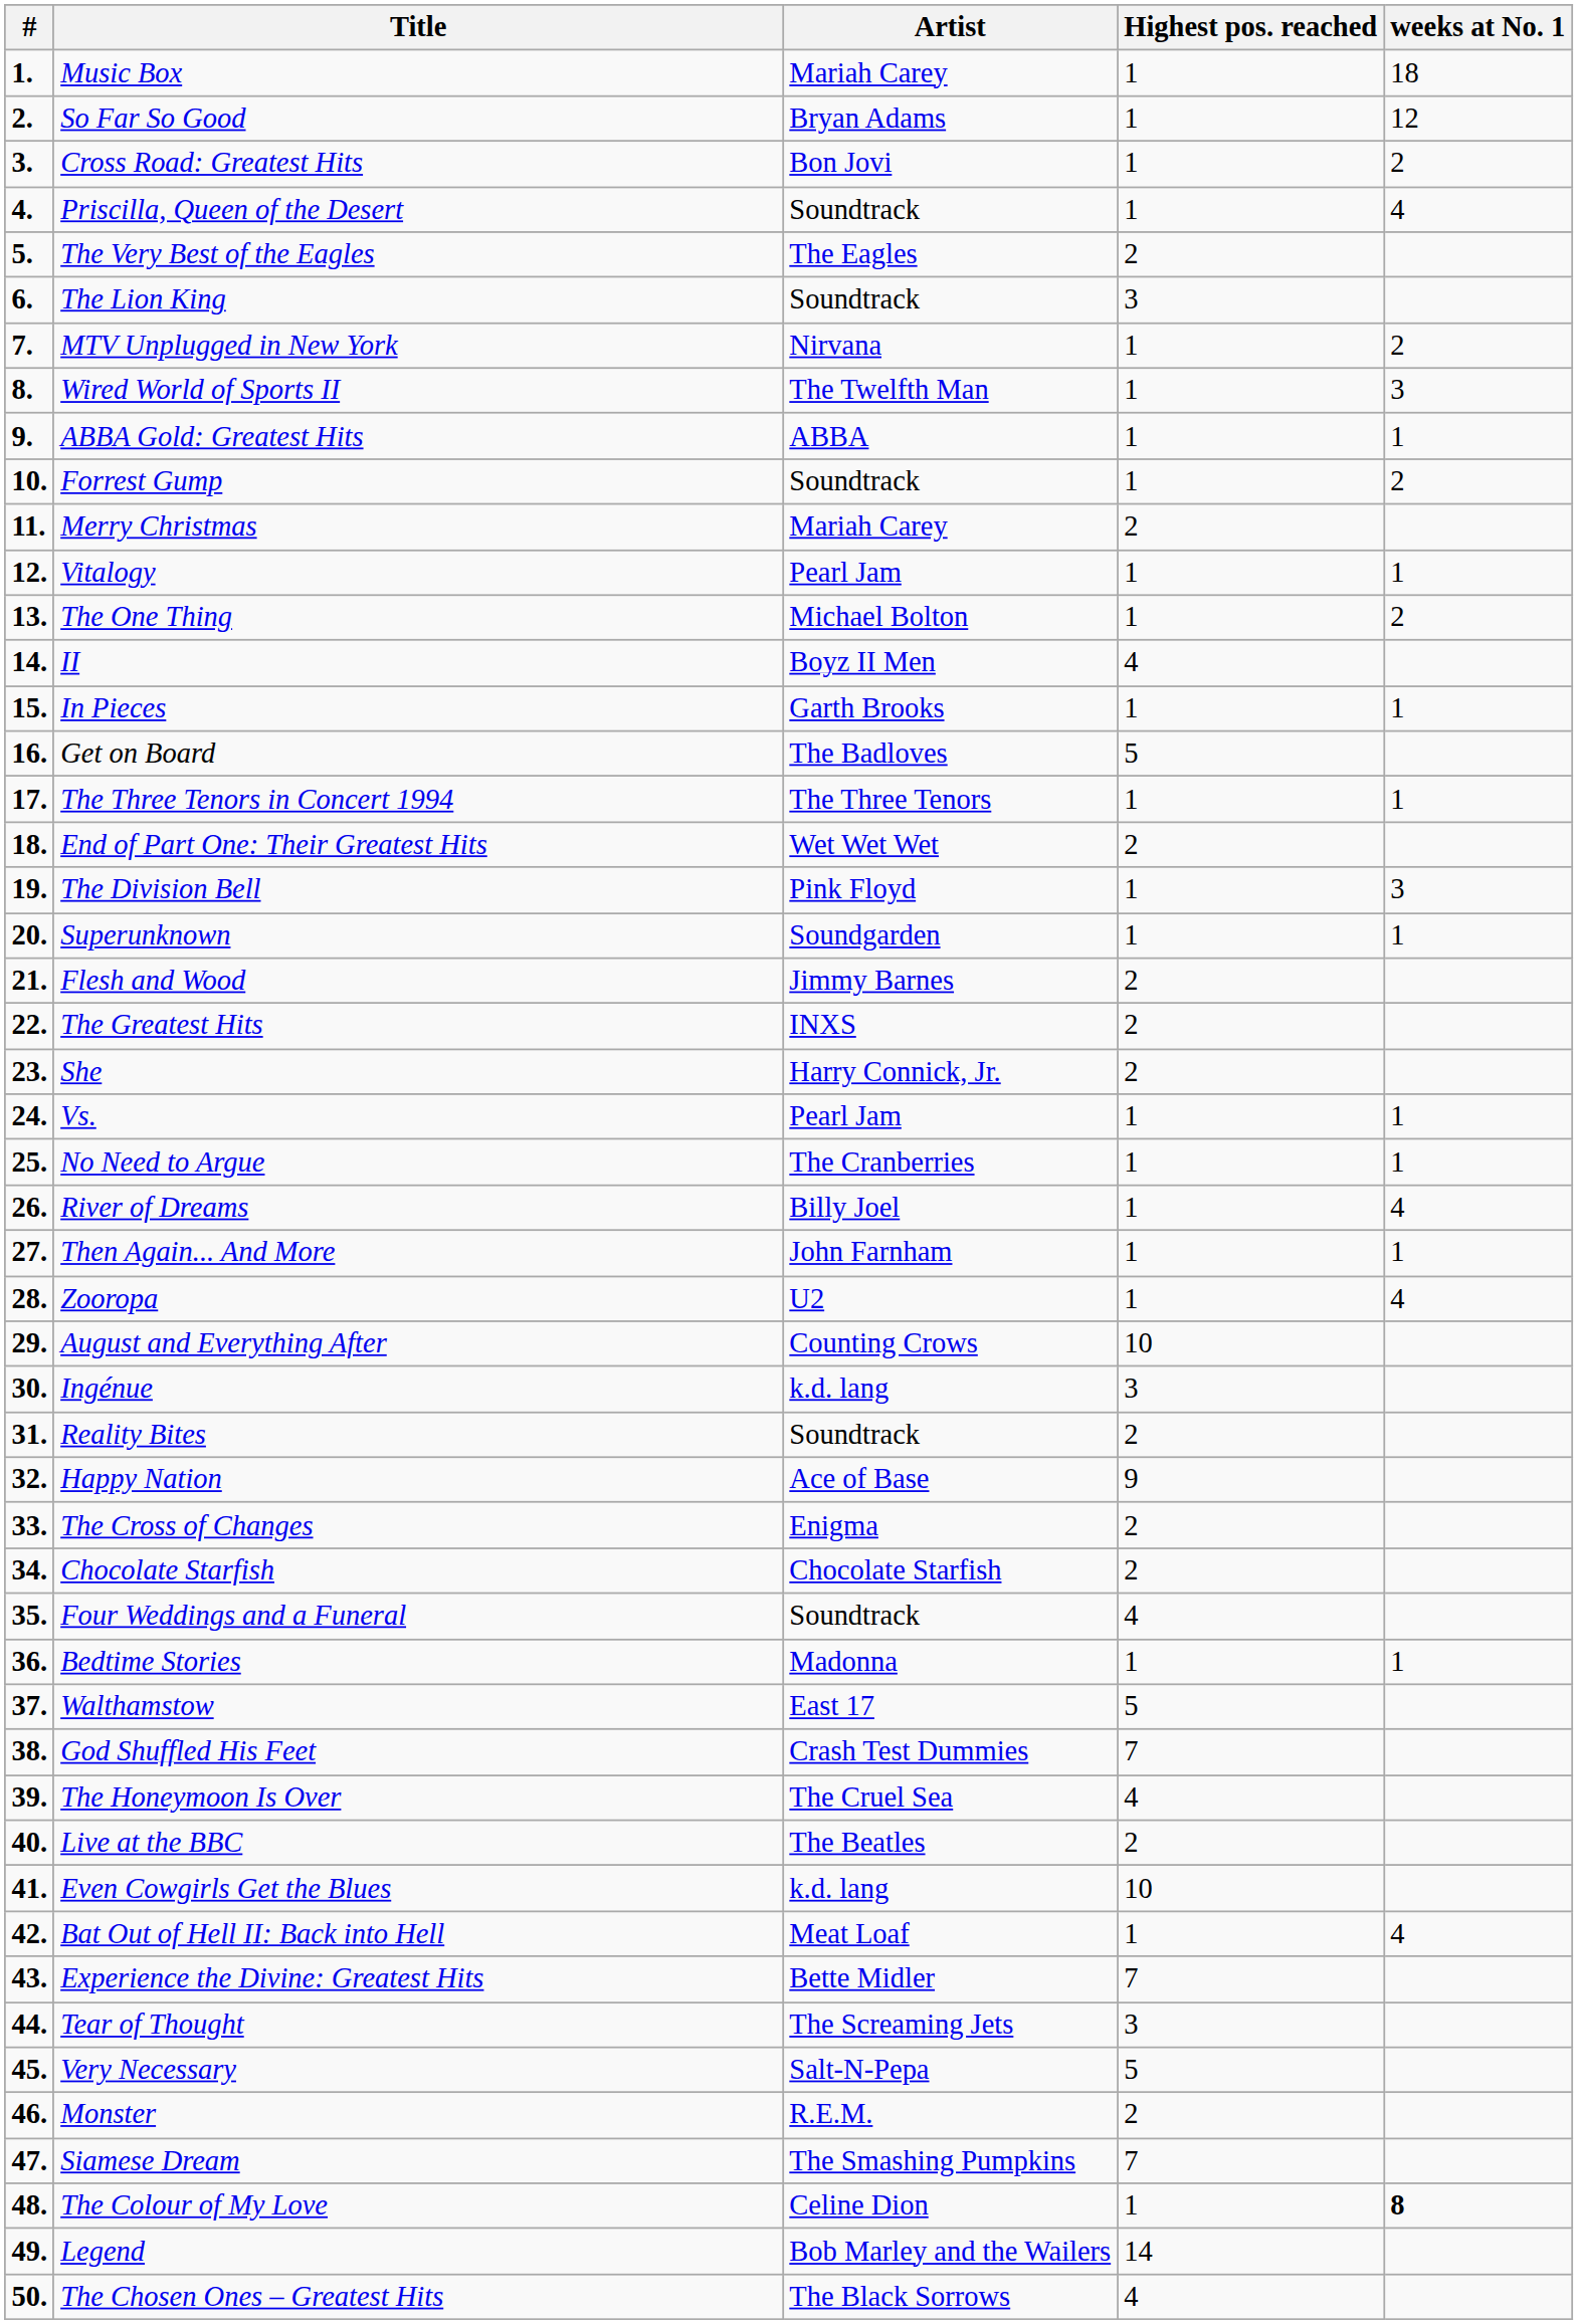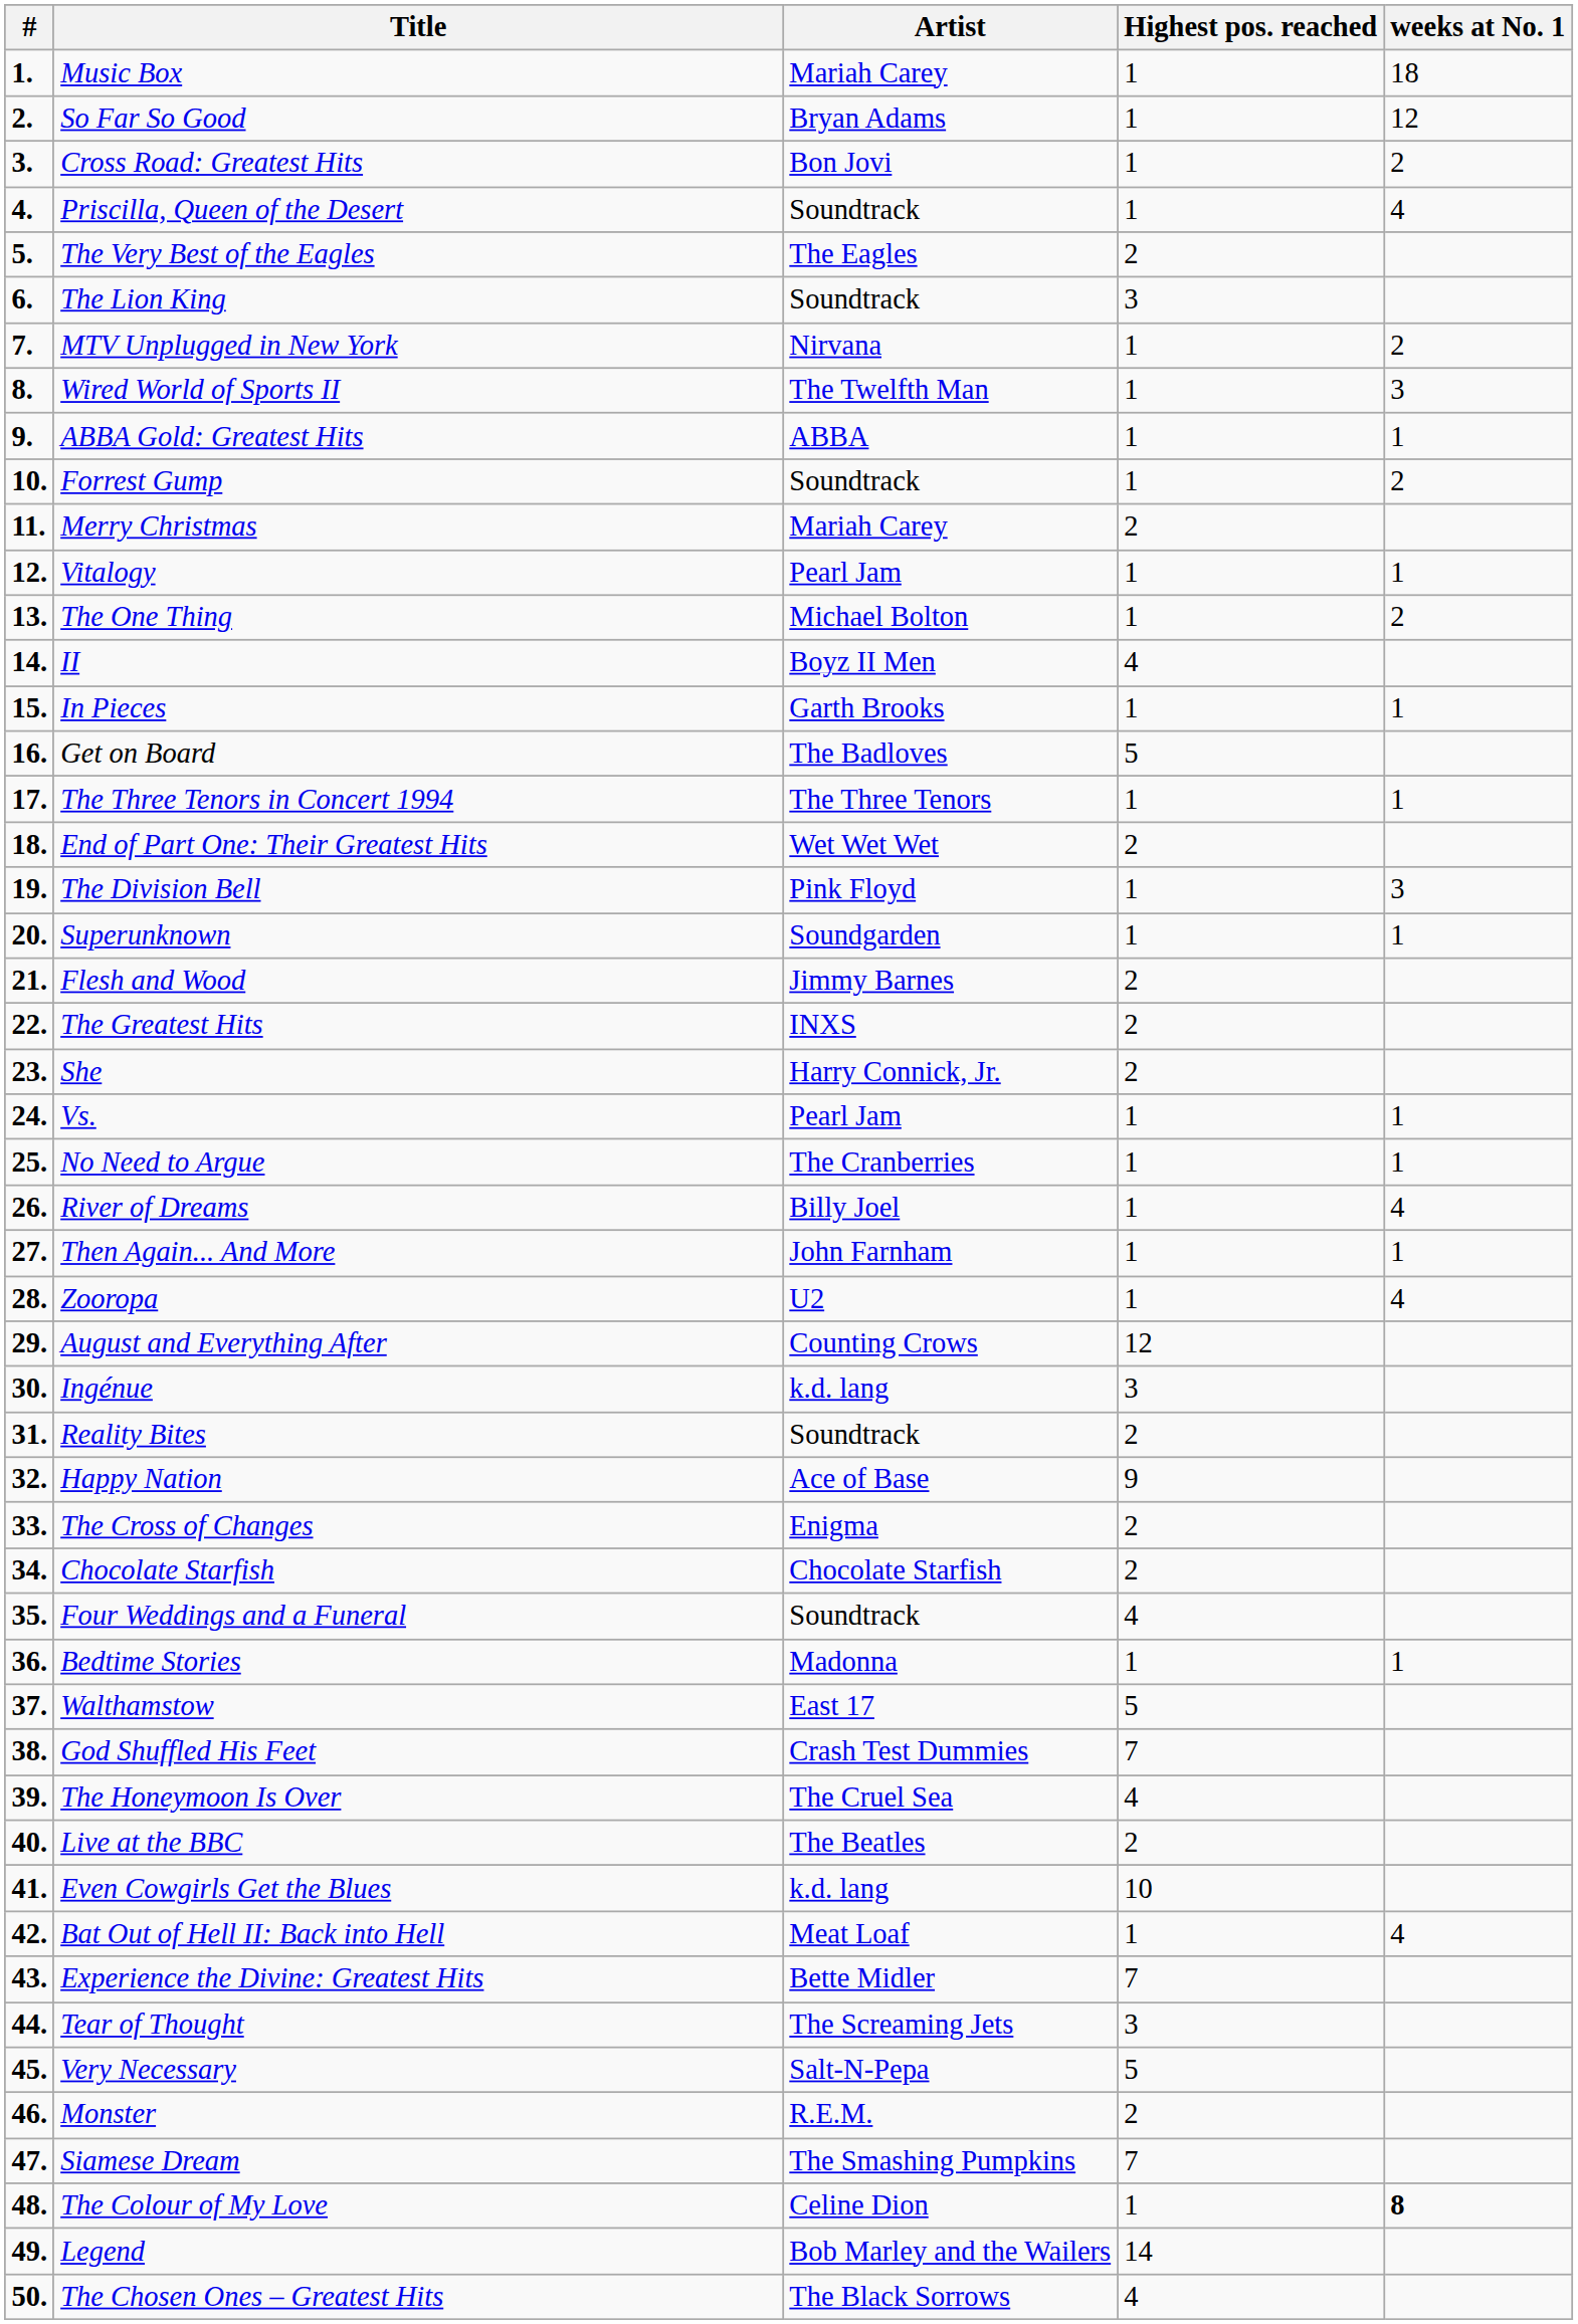August and Everything After | Highest pos. reached: 10 -> 12
